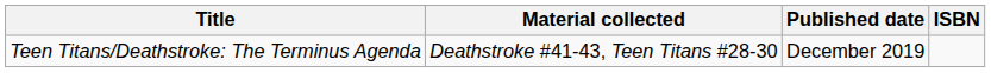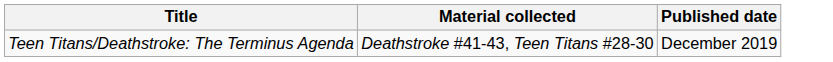- column: ISBN
